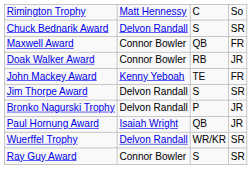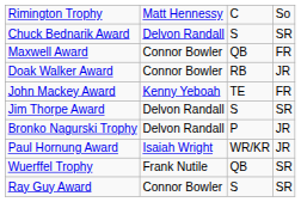Paul Hornung Award | column 3: QB -> WR/KR
Wuerffel Trophy | column 2: Delvon Randall -> Frank Nutile
Wuerffel Trophy | column 3: WR/KR -> QB
